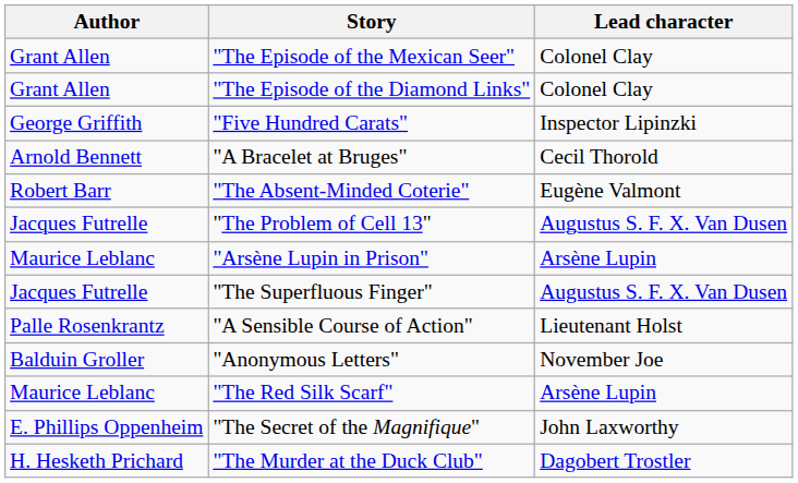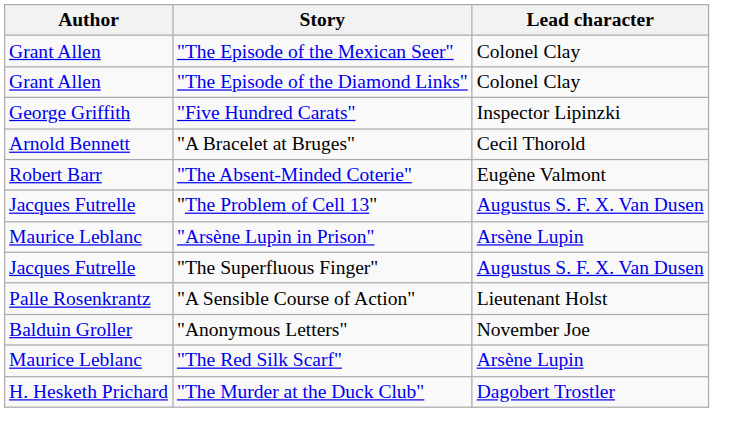- row: E. Phillips Oppenheim | "The Secret of the Magnifique" | John Laxworthy
